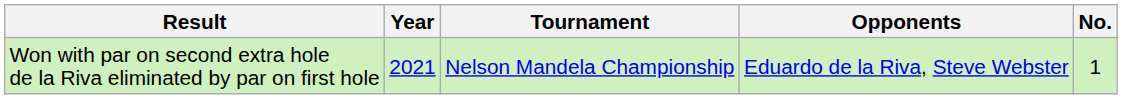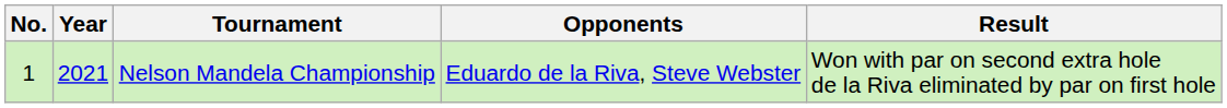columns swapped: No. <-> Result
